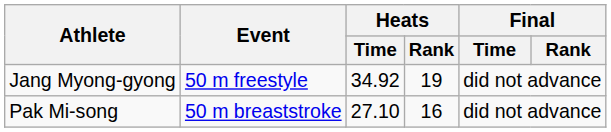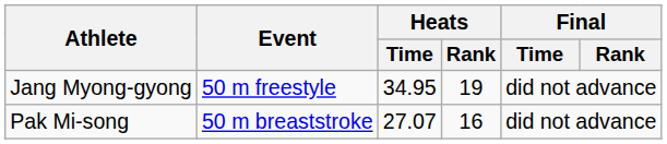Jang Myong-gyong | Heats / Time: 34.92 -> 34.95
Pak Mi-song | Heats / Time: 27.10 -> 27.07
